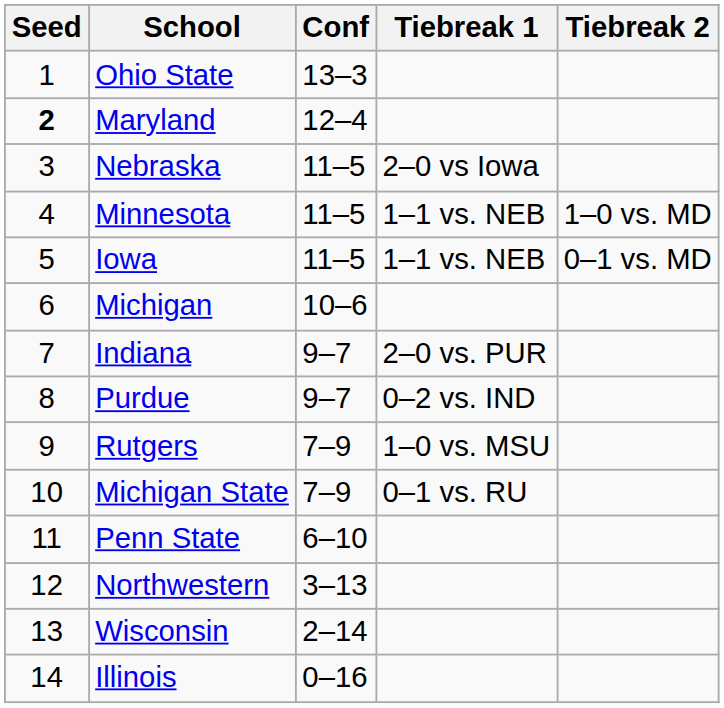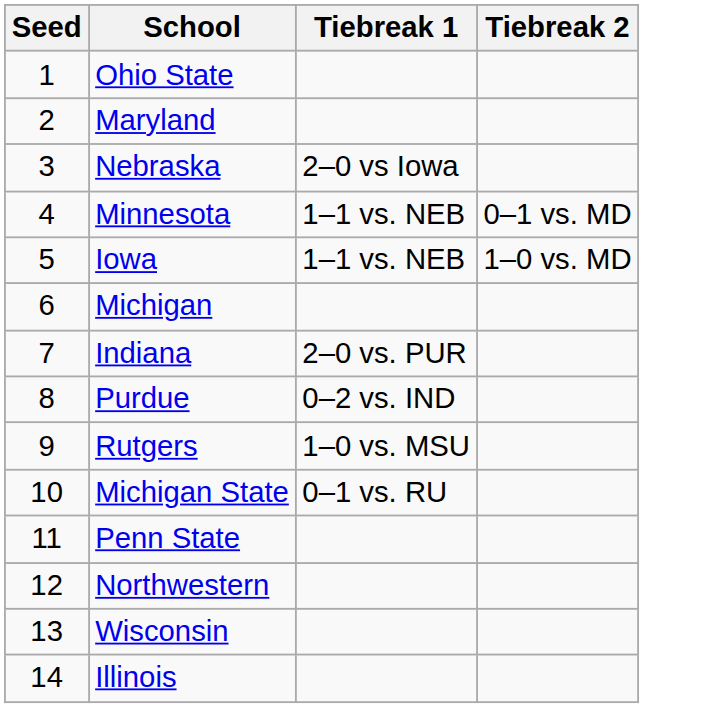- column: Conf | 13–3 | 12–4 | 11–5 | 11–5 | 11–5 | 10–6 | 9–7 | 9–7 | 7–9 | 7–9 | 6–10 | 3–13 | 2–14 | 0–16
Maryland | Seed: bold -> normal
Minnesota | Tiebreak 2: 1–0 vs. MD -> 0–1 vs. MD
Iowa | Tiebreak 2: 0–1 vs. MD -> 1–0 vs. MD
